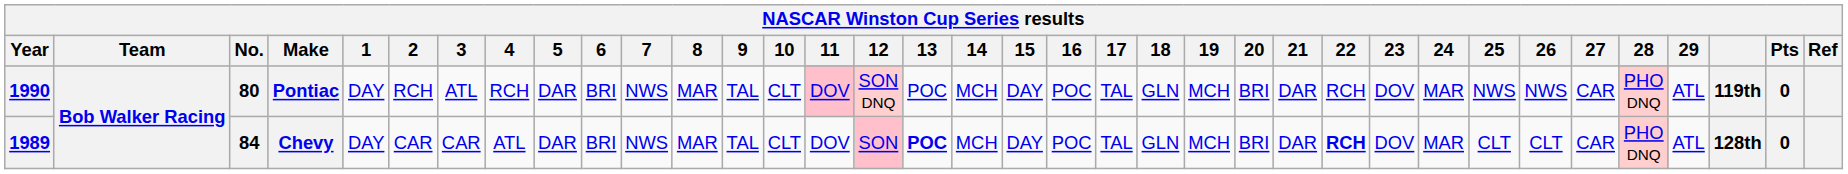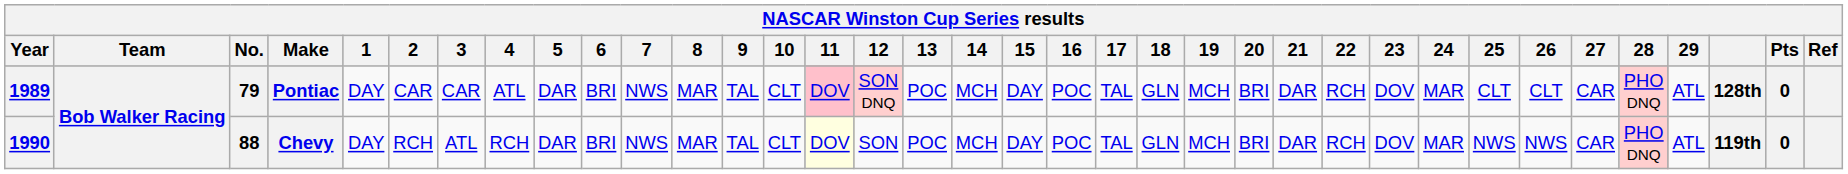Pontiac | Year: 1990 -> 1989
Pontiac | No.: 80 -> 79
Pontiac | 2: RCH -> CAR
Pontiac | 3: ATL -> CAR
Pontiac | 4: RCH -> ATL
Pontiac | 25: NWS -> CLT
Pontiac | 26: NWS -> CLT
Pontiac | column 34: 119th -> 128th
Chevy | Year: 1989 -> 1990
Chevy | No.: 84 -> 88
Chevy | 2: CAR -> RCH
Chevy | 3: CAR -> ATL
Chevy | 4: ATL -> RCH
Chevy | 11: no background -> lightyellow background
Chevy | 12: pink background -> no background
Chevy | 13: bold -> normal
Chevy | 22: bold -> normal
Chevy | 25: CLT -> NWS
Chevy | 26: CLT -> NWS
Chevy | column 34: 128th -> 119th
